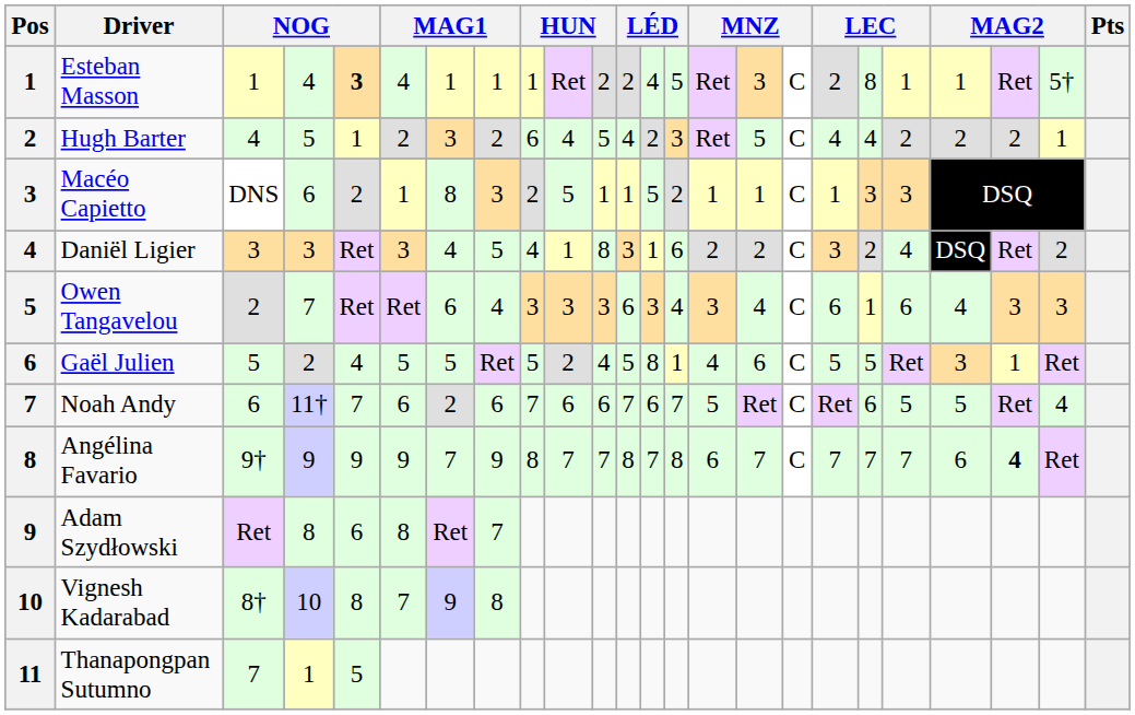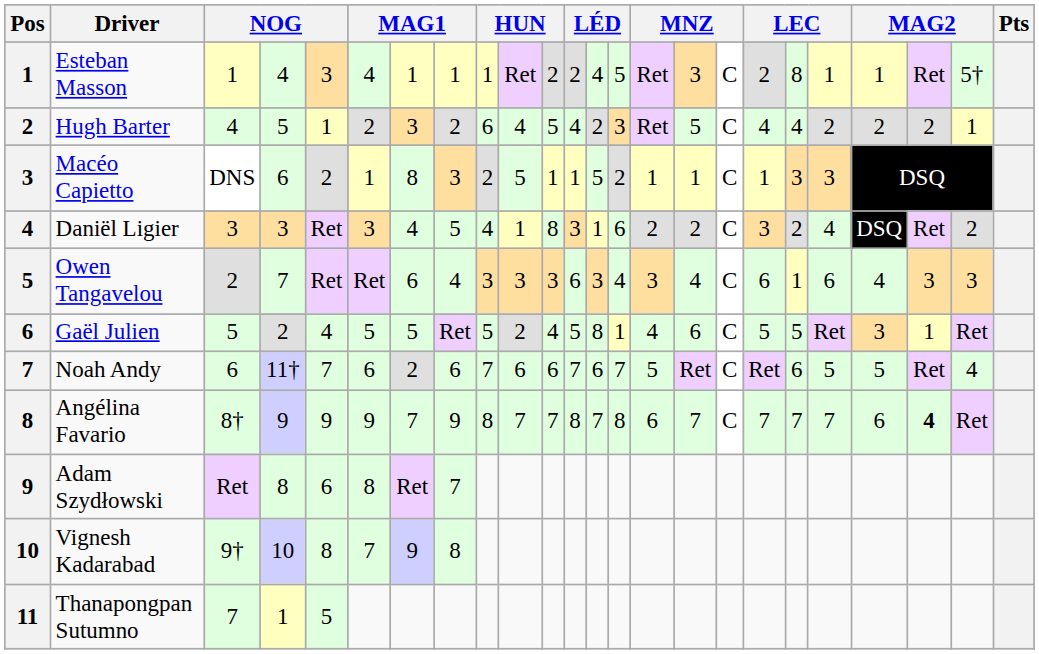Esteban Masson | column 5: bold -> normal
Angélina Favario | column 3: 9† -> 8†
Vignesh Kadarabad | column 3: 8† -> 9†
